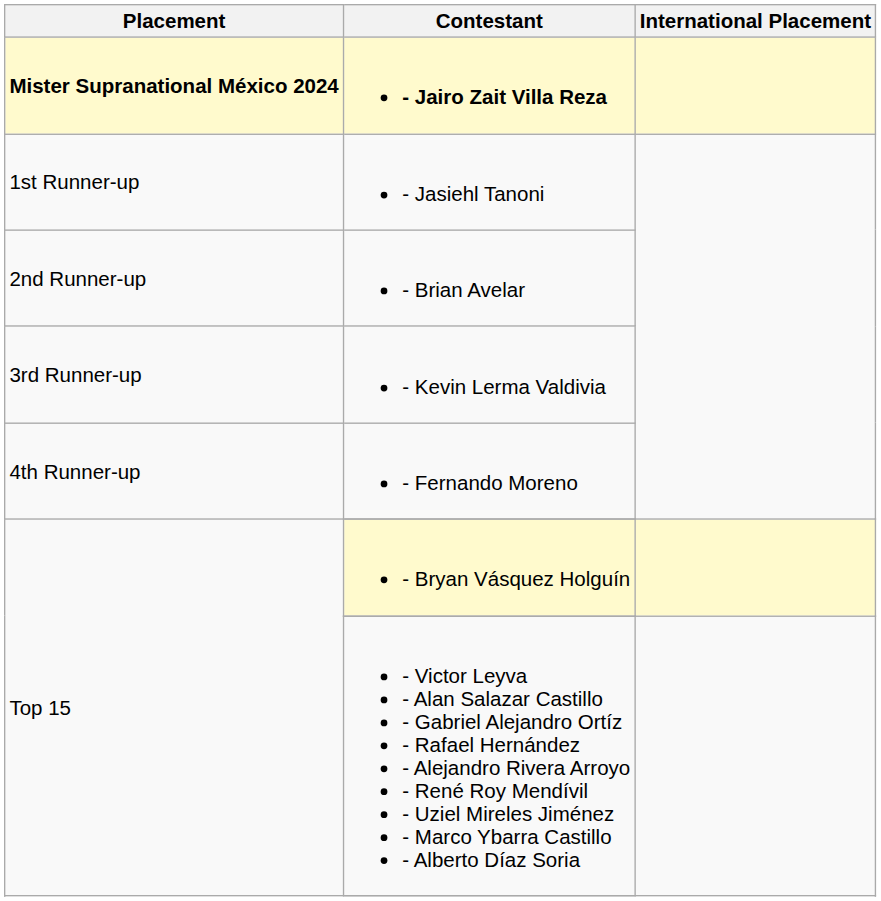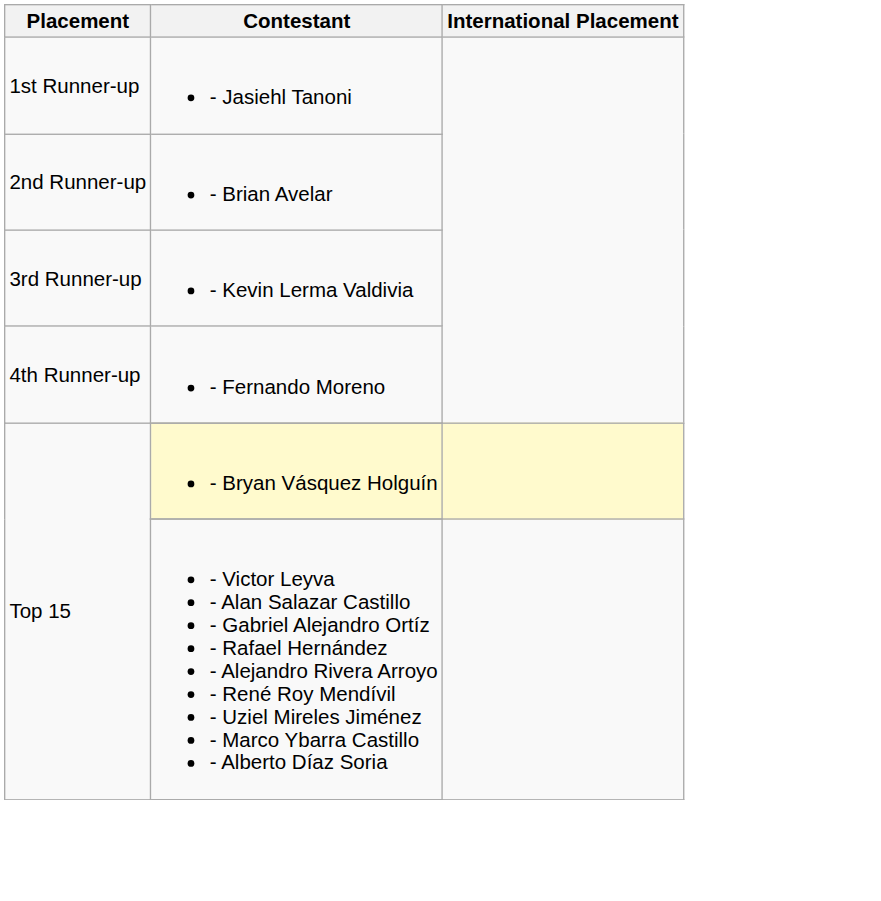- row: Mister Supranational México 2024 | - Jairo Zait Villa Reza
